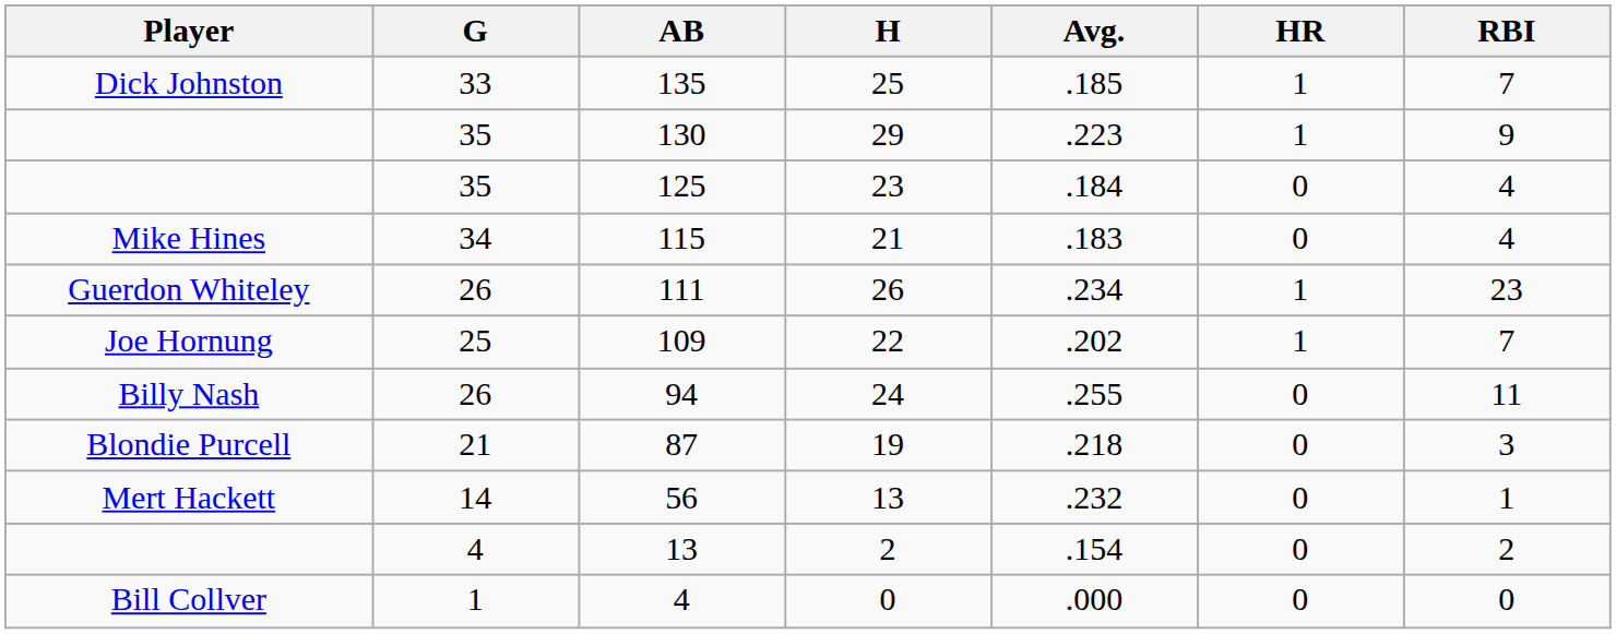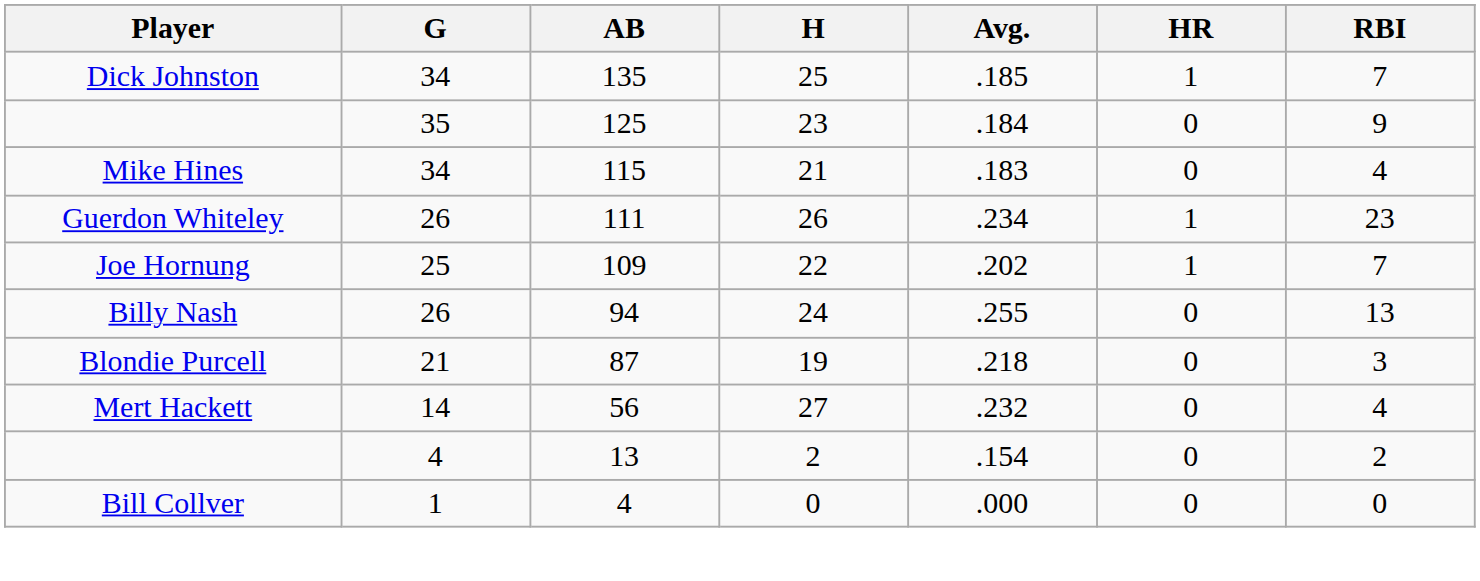135 | G: 33 -> 34
- row: 35 | 130 | 29 | .223 | 1 | 9
125 | RBI: 4 -> 9
94 | RBI: 11 -> 13
56 | H: 13 -> 27
56 | RBI: 1 -> 4
